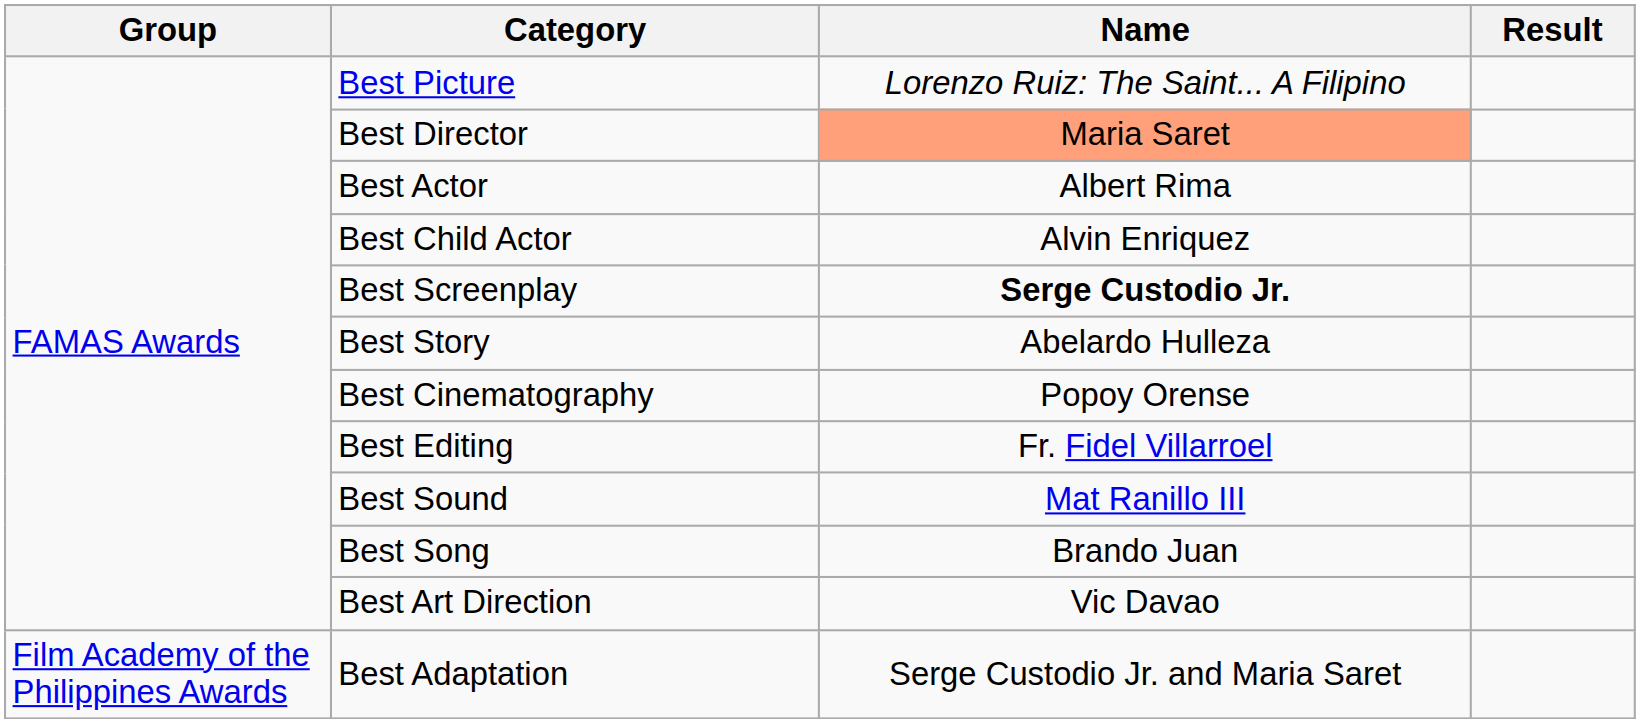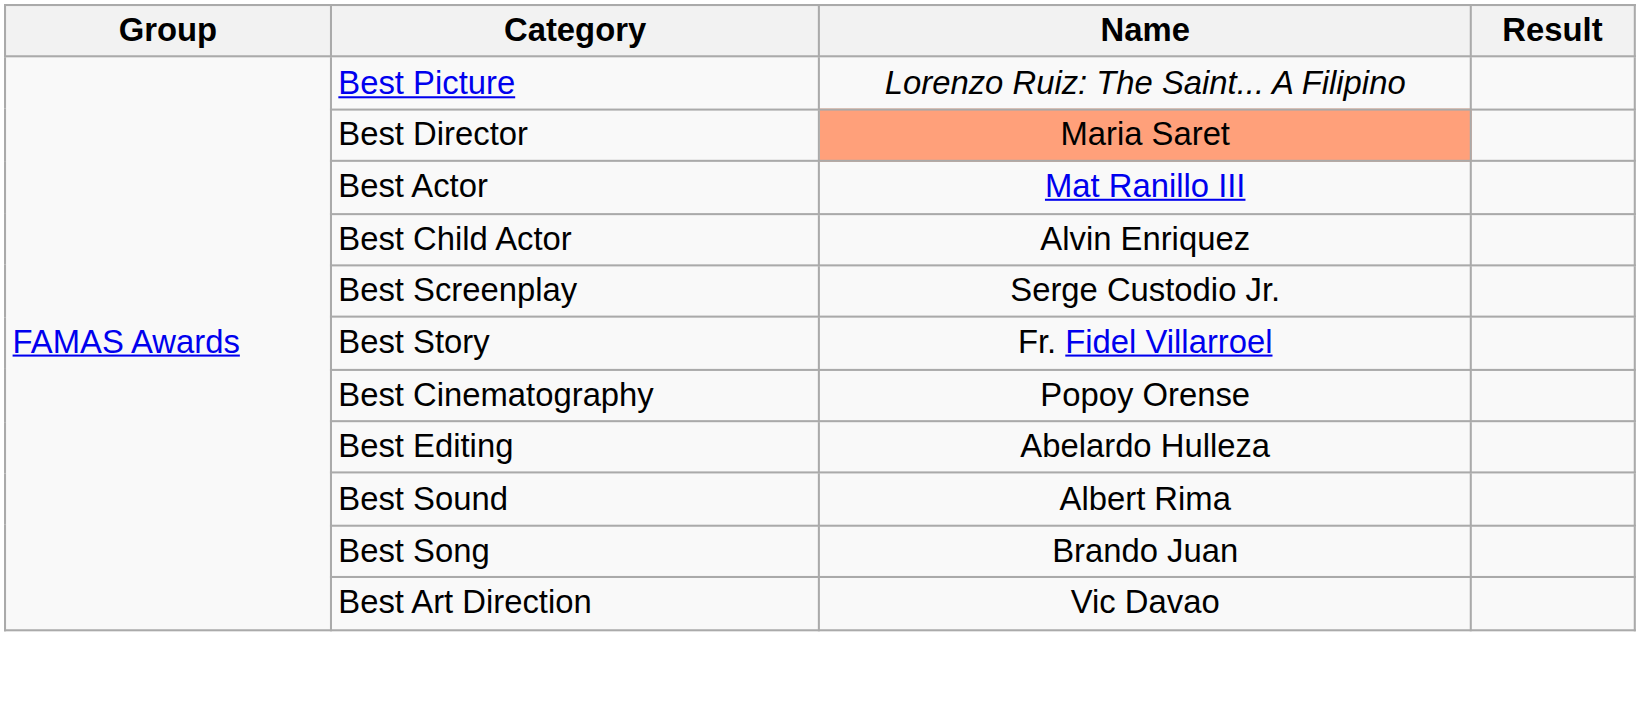Best Actor | Name: Albert Rima -> Mat Ranillo III
Best Screenplay | Name: bold -> normal
Best Story | Name: Abelardo Hulleza -> Fr. Fidel Villarroel
Best Editing | Name: Fr. Fidel Villarroel -> Abelardo Hulleza
Best Sound | Name: Mat Ranillo III -> Albert Rima
- row: Film Academy of the Philippines Awards | Best Adaptation | Serge Custodio Jr. and Maria Saret
